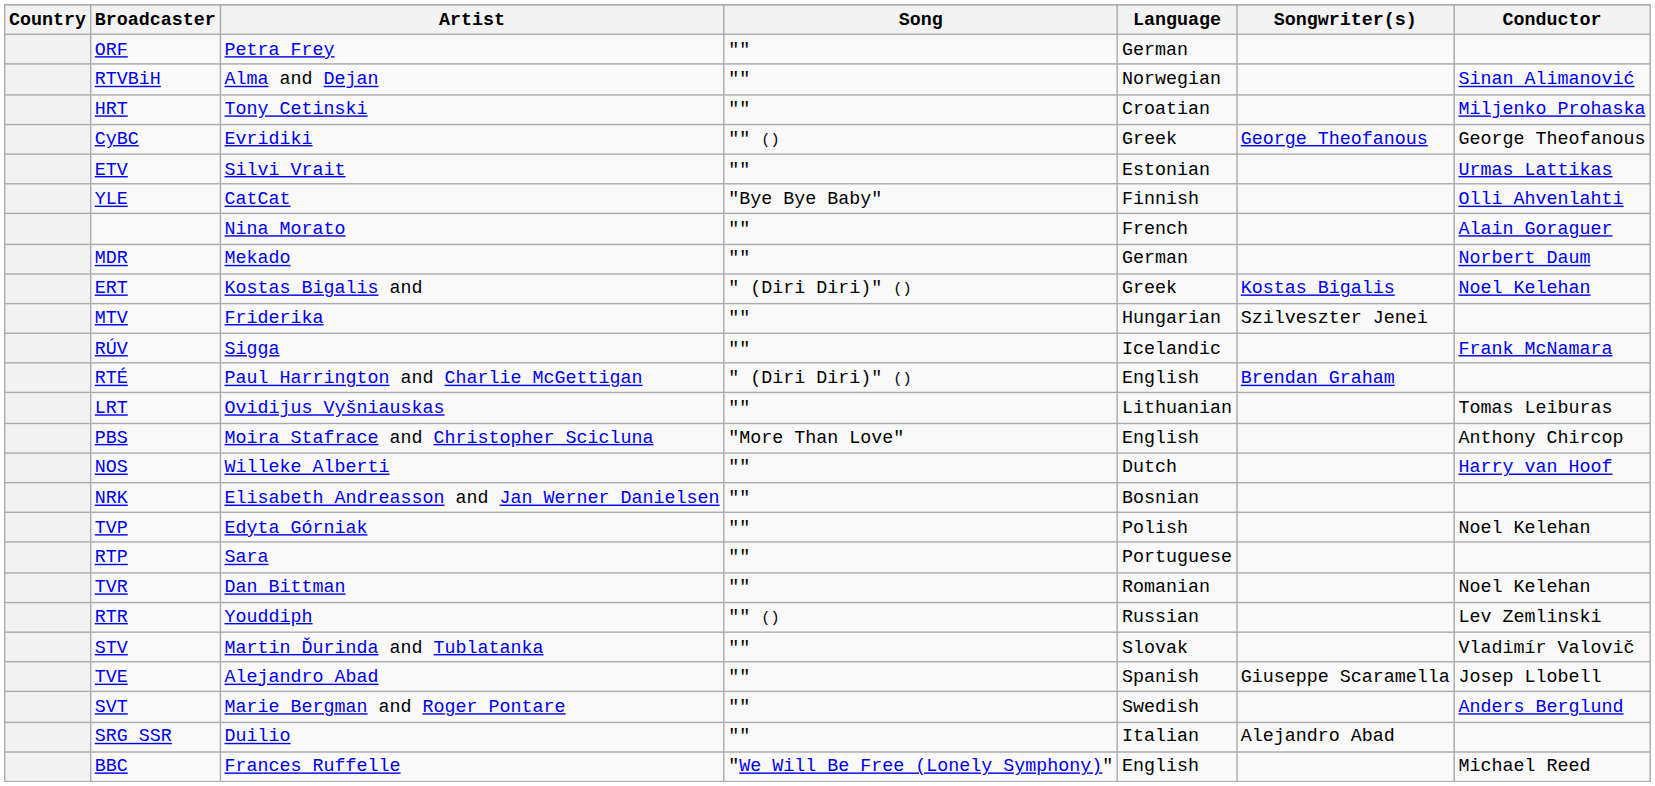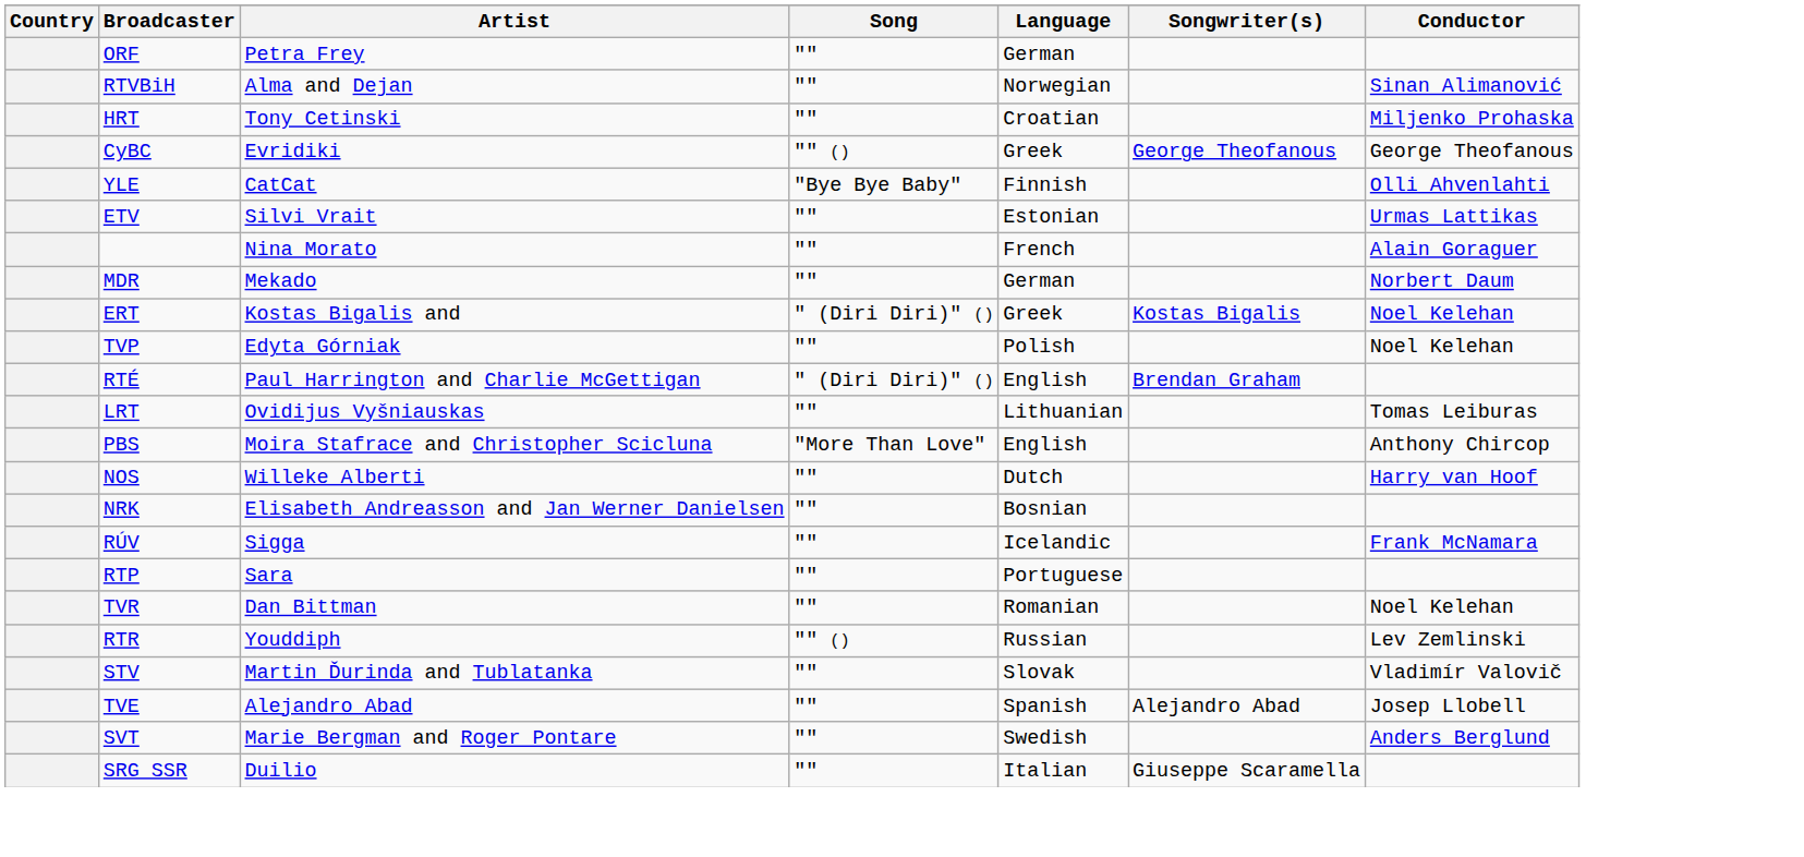rows swapped: ETV <-> YLE
- row: MTV | Friderika | "" | Hungarian | Szilveszter Jenei
rows swapped: RÚV <-> TVP
TVE | Songwriter(s): Giuseppe Scaramella -> Alejandro Abad
SRG SSR | Songwriter(s): Alejandro Abad -> Giuseppe Scaramella
- row: BBC | Frances Ruffelle | "We Will Be Free (Lonely Symphony)" | English | Michael Reed
